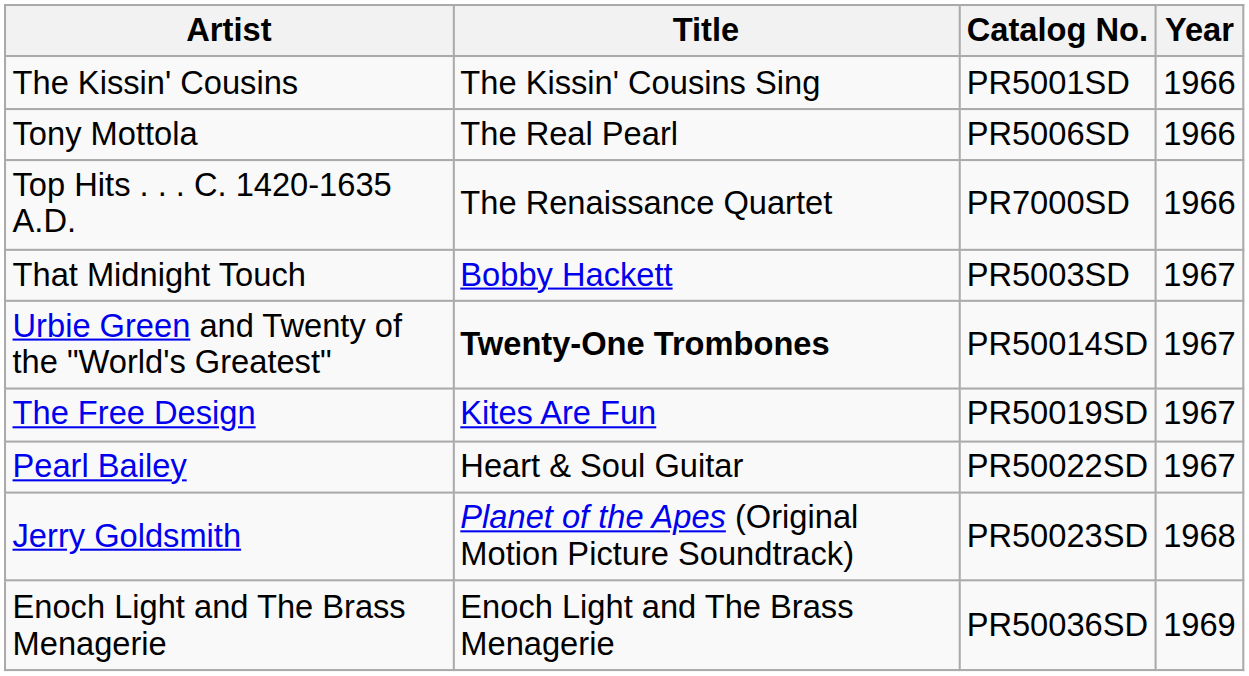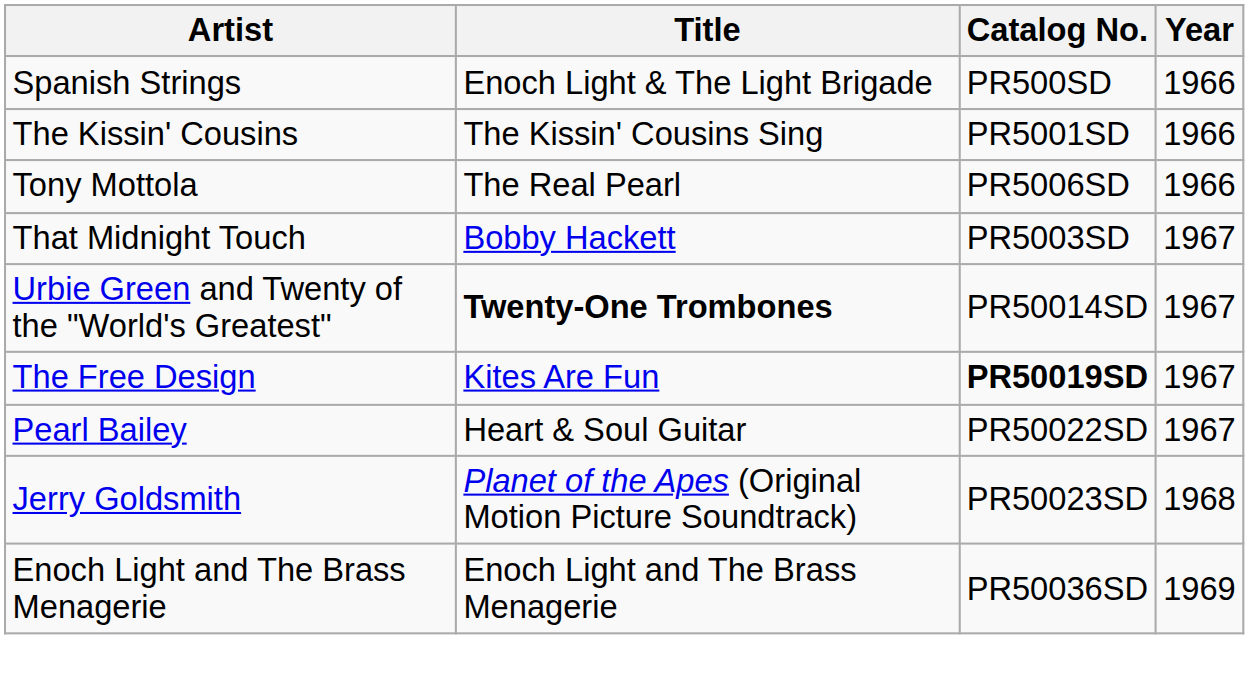+ row: Spanish Strings | Enoch Light & The Light Brigade | PR500SD | 1966
- row: Top Hits . . . C. 1420-1635 A.D. | The Renaissance Quartet | PR7000SD | 1966
The Free Design | Catalog No.: normal -> bold
